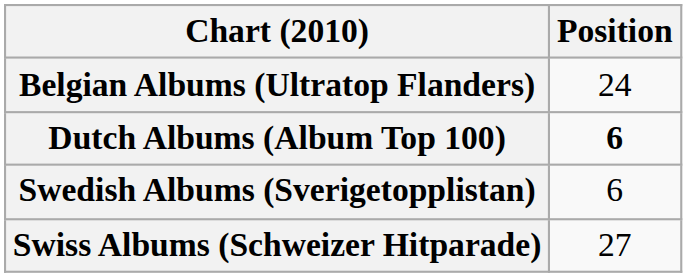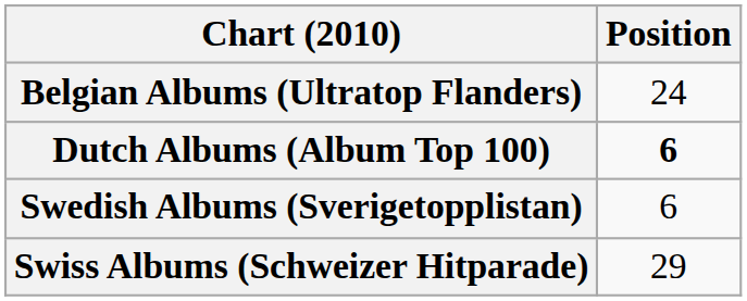Swiss Albums (Schweizer Hitparade) | Position: 27 -> 29
